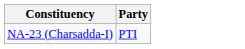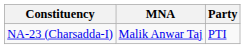+ column: MNA | Malik Anwar Taj
